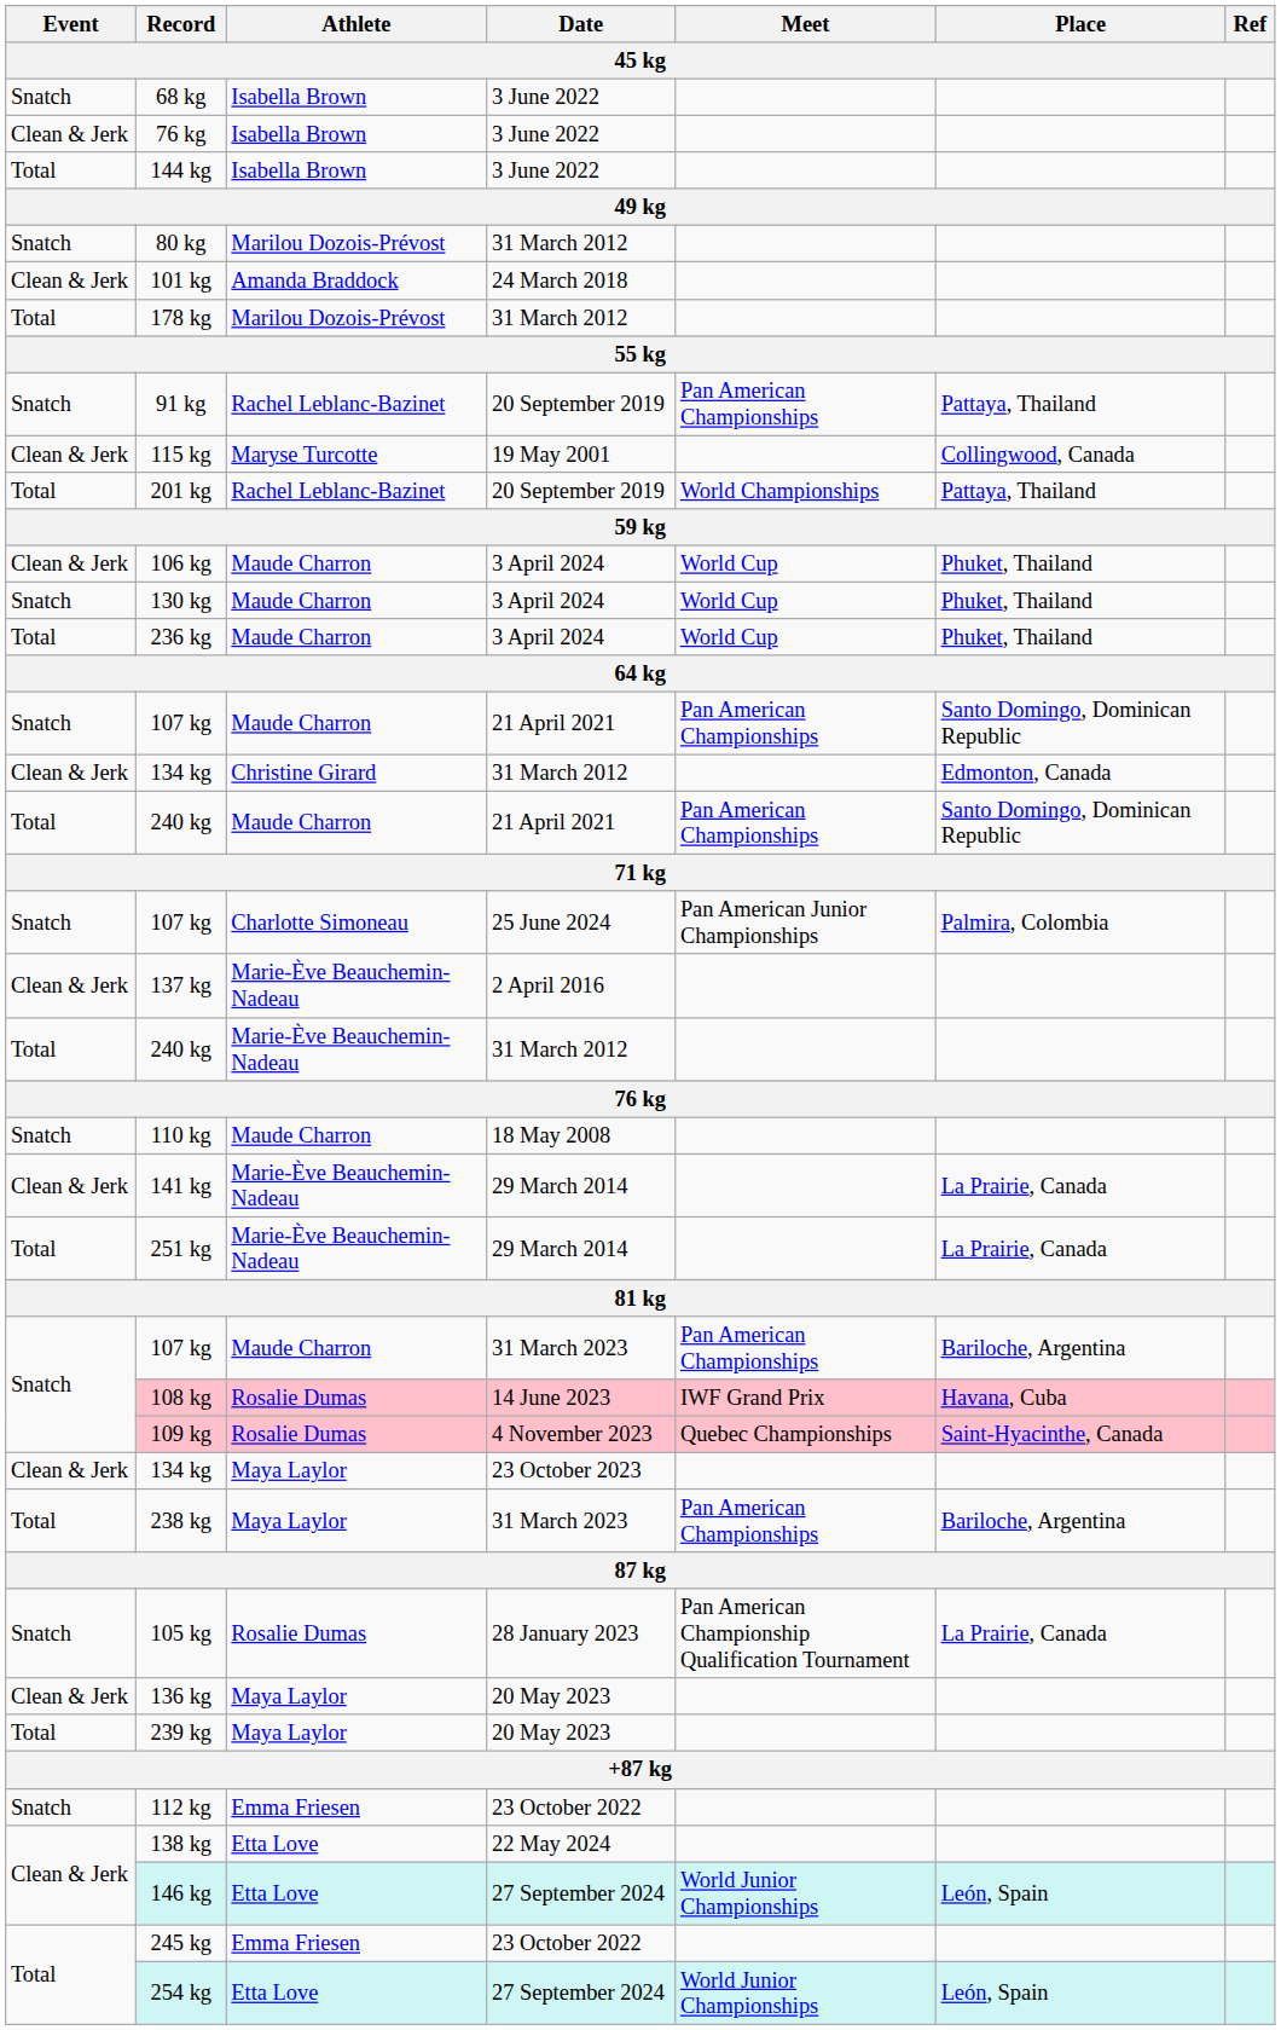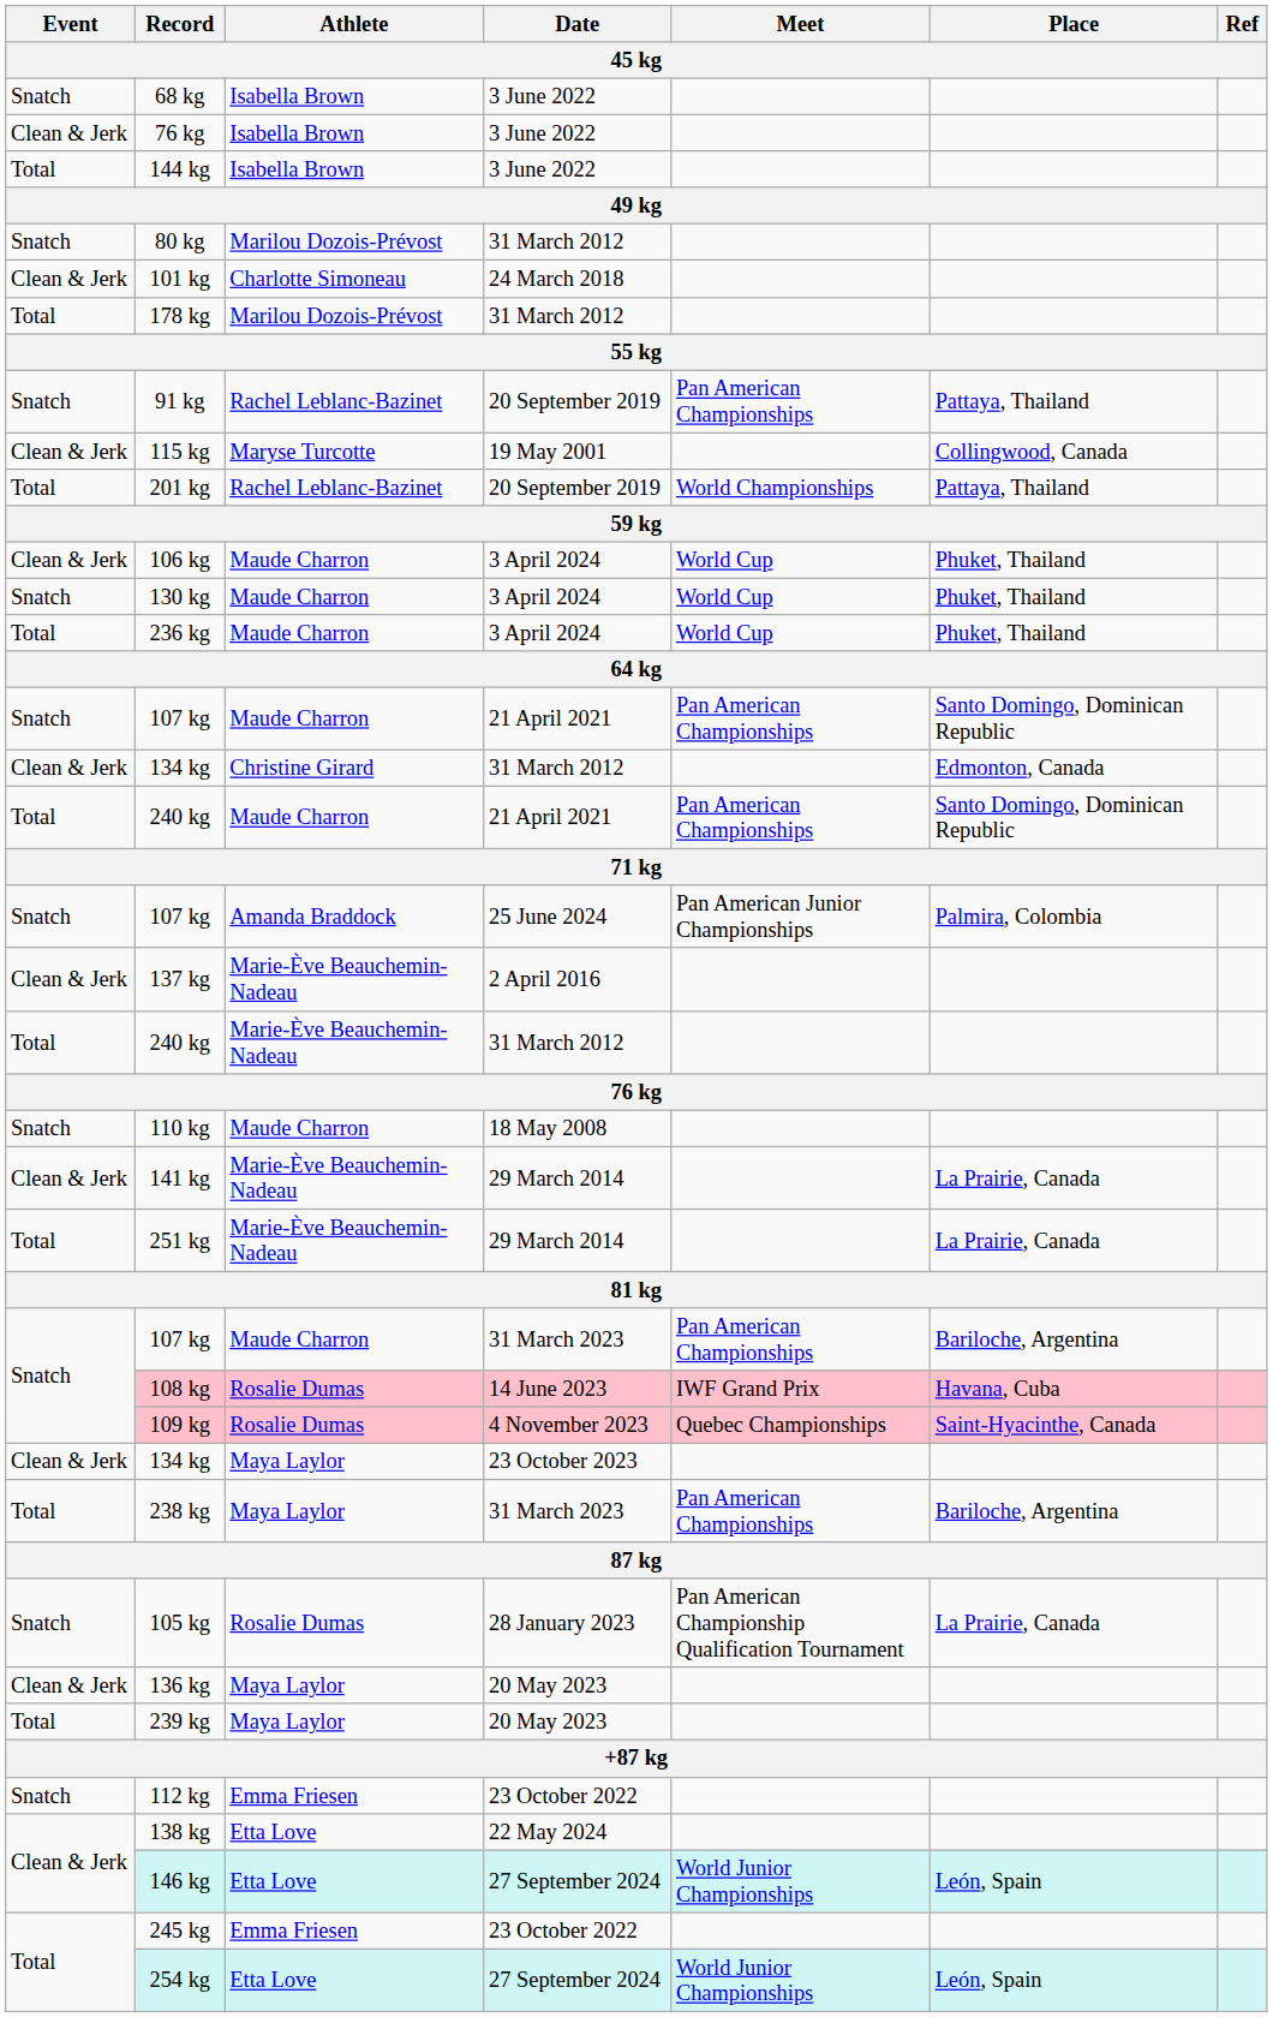101 kg | Athlete: Amanda Braddock -> Charlotte Simoneau
107 kg / 25 June 2024 | Athlete: Charlotte Simoneau -> Amanda Braddock
